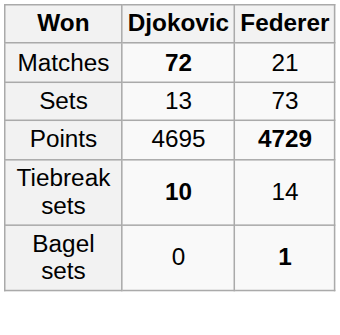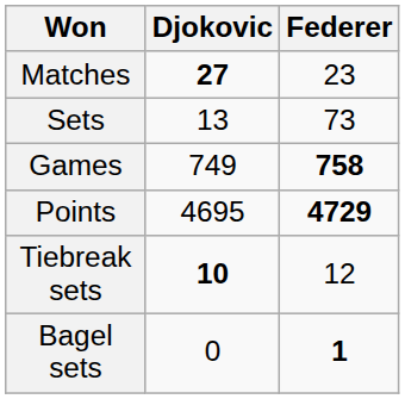Matches | Djokovic: 72 -> 27
Matches | Federer: 21 -> 23
+ row: Games | 749 | 758
Tiebreak sets | Federer: 14 -> 12
